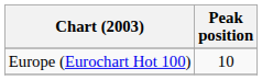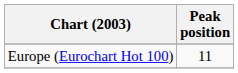Europe (Eurochart Hot 100) | Peak position: 10 -> 11
